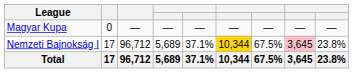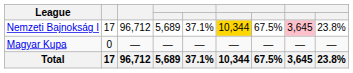rows swapped: Nemzeti Bajnokság I <-> Magyar Kupa
